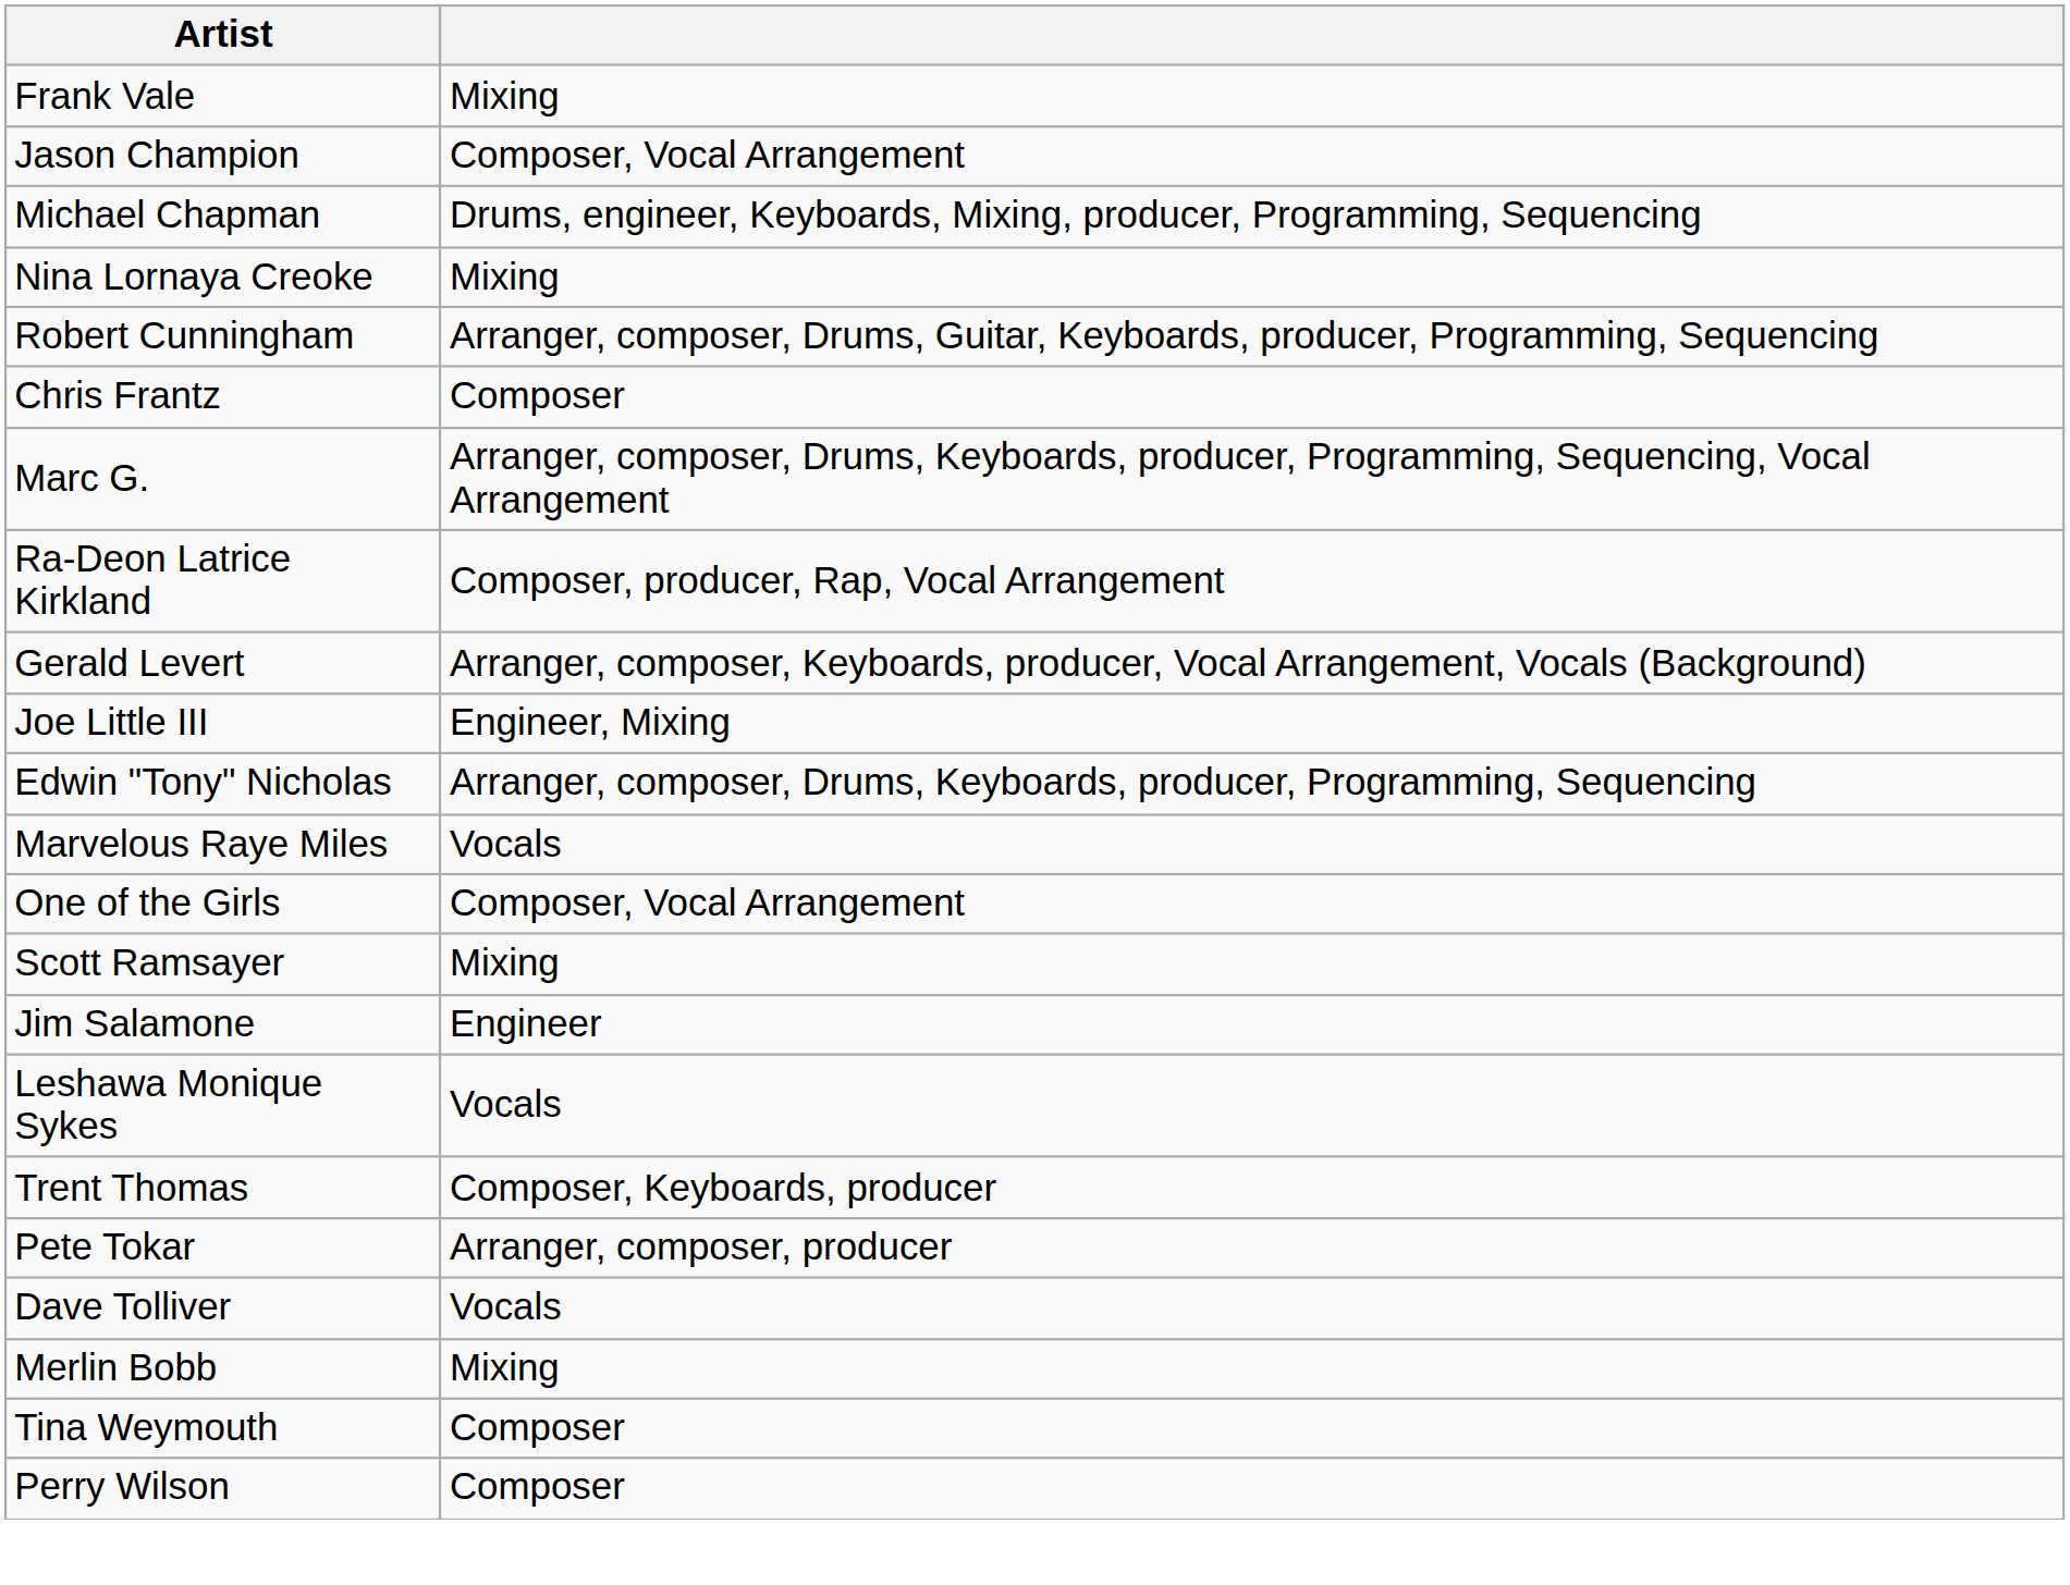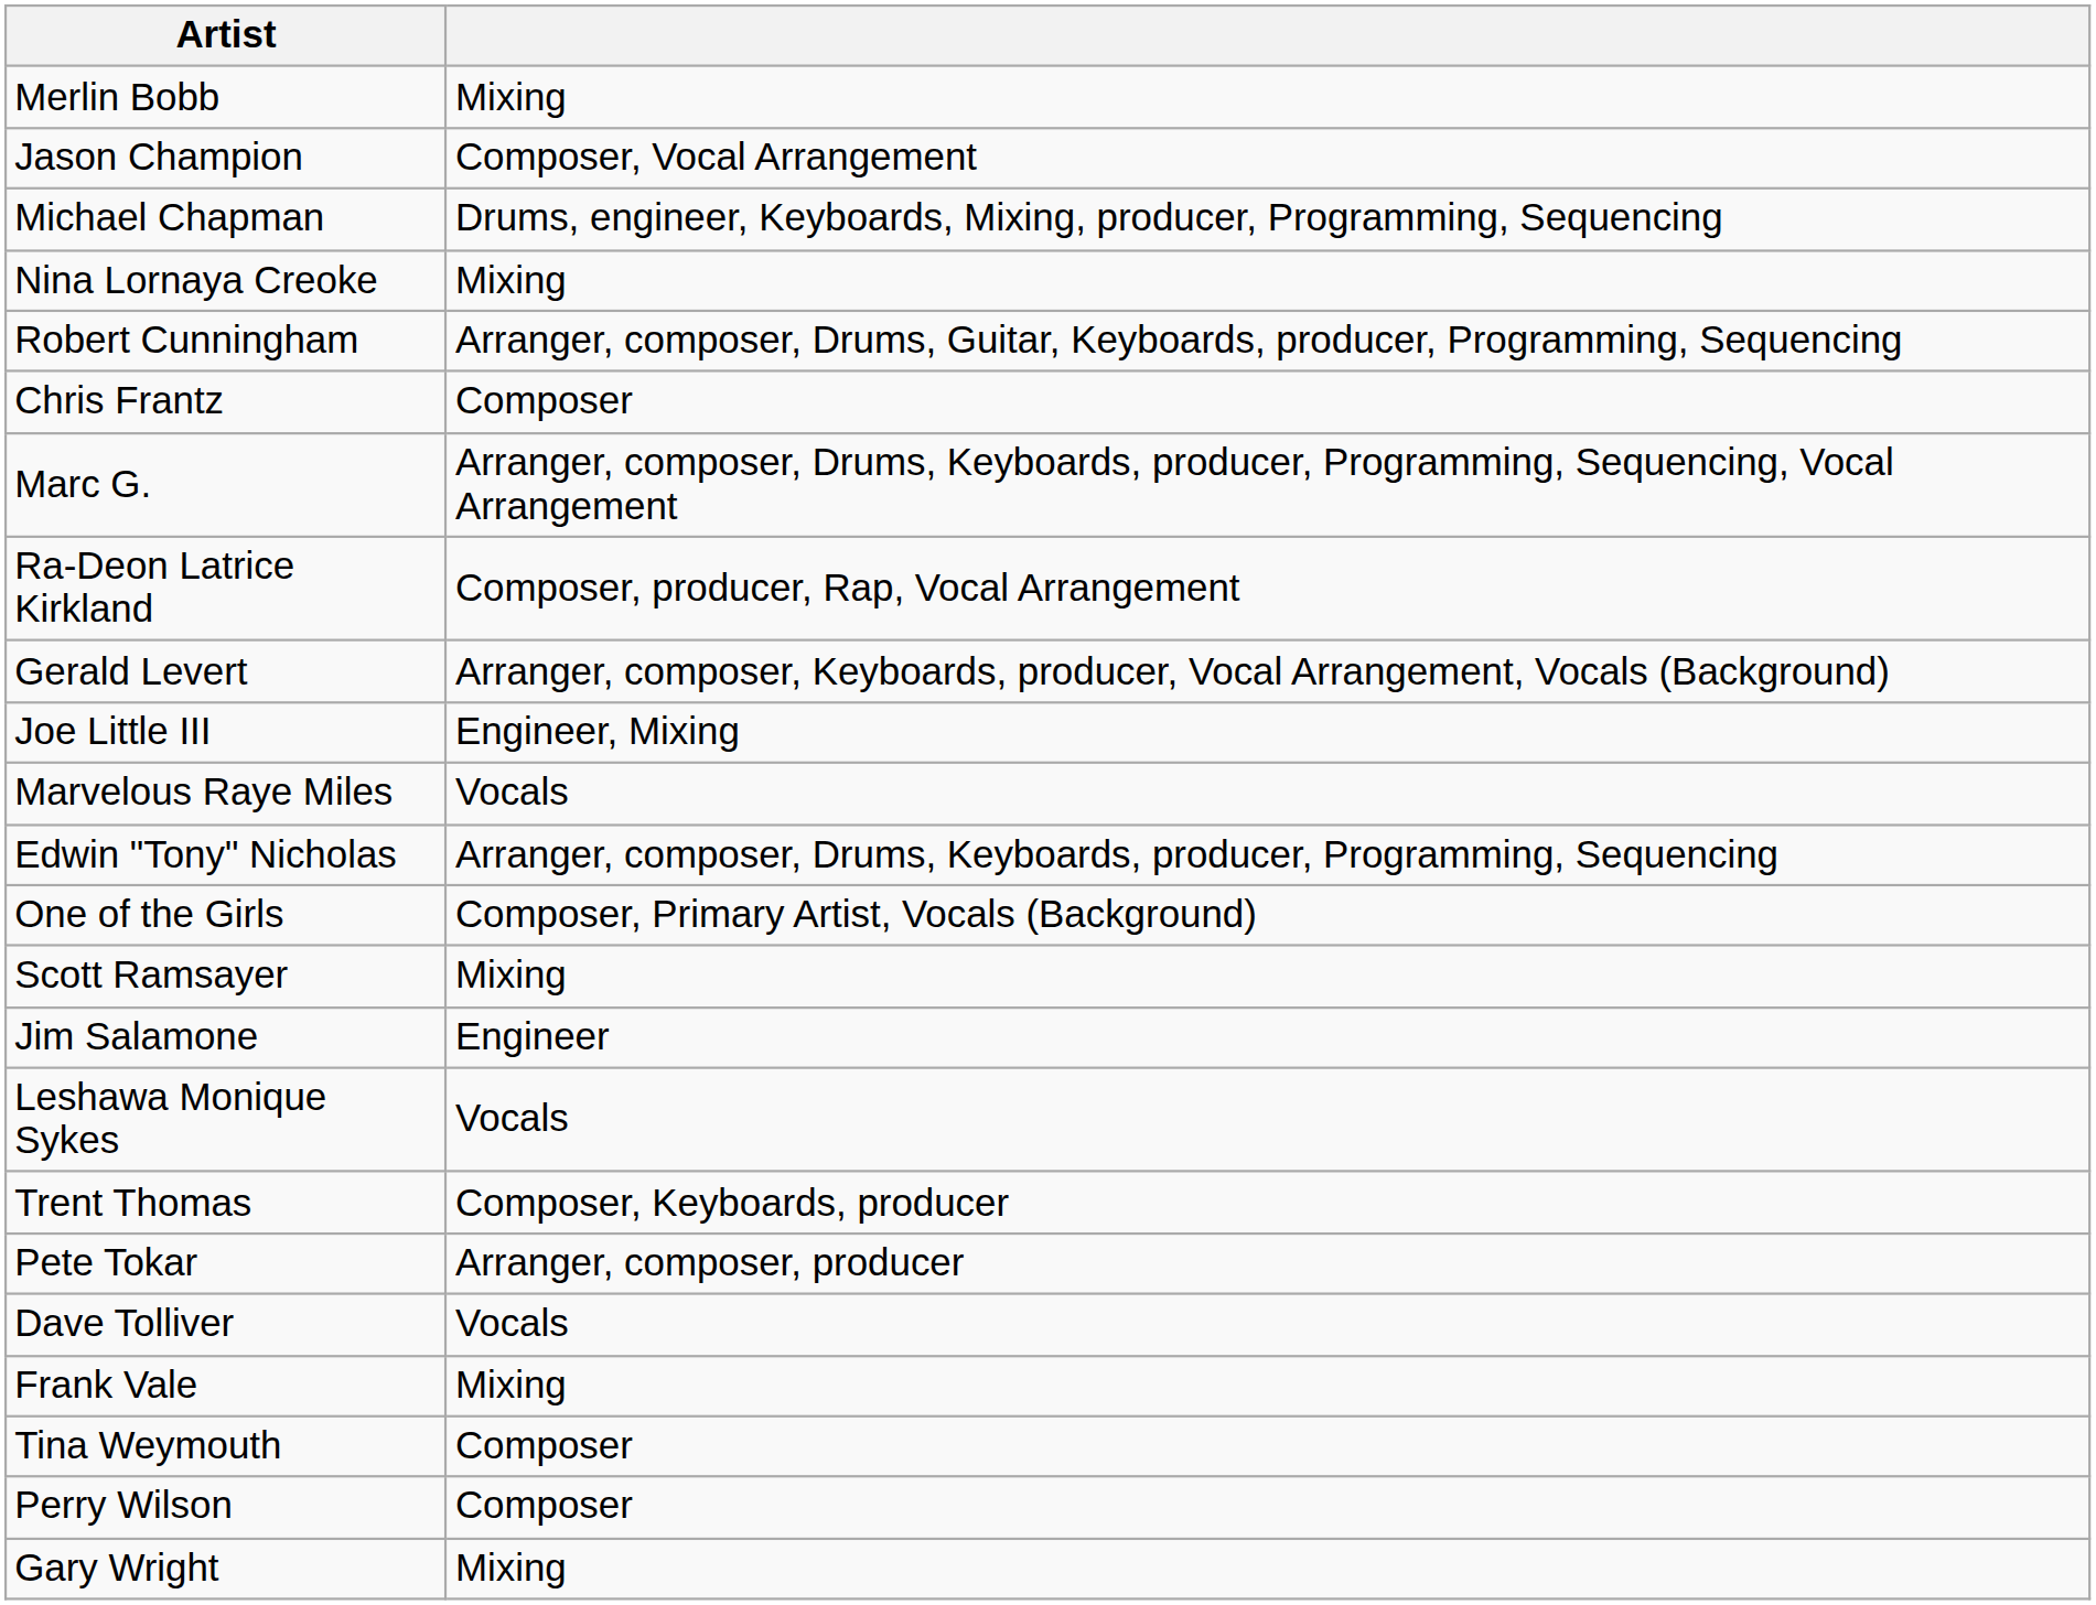rows swapped: Merlin Bobb <-> Frank Vale
rows swapped: Marvelous Raye Miles <-> Edwin "Tony" Nicholas
One of the Girls | column 2: Composer, Vocal Arrangement -> Composer, Primary Artist, Vocals (Background)
+ row: Gary Wright | Mixing
